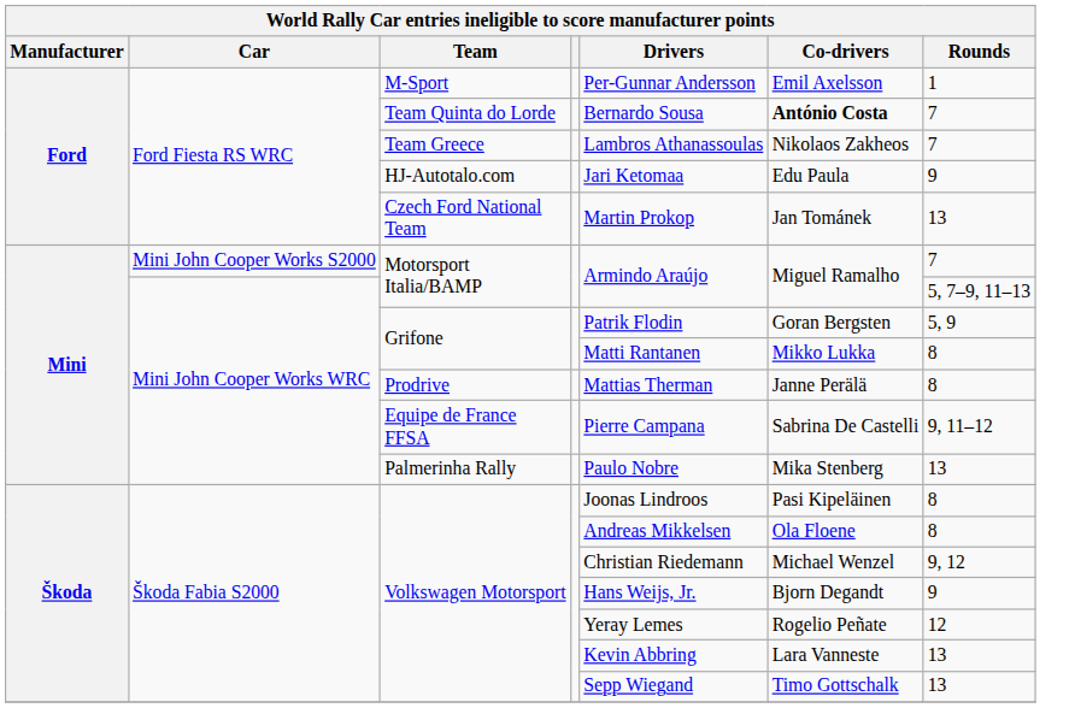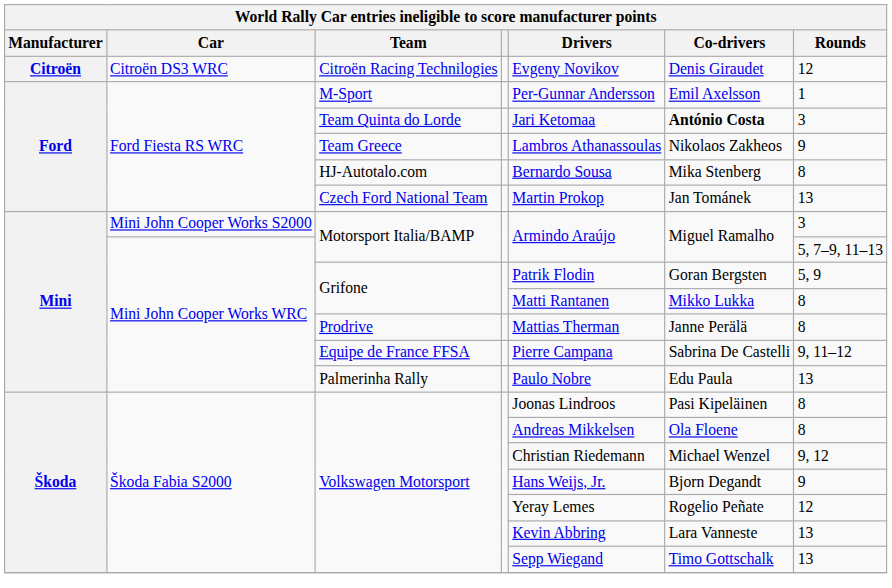+ row: Citroën | Citroën DS3 WRC | Citroën Racing Technilogies | Evgeny Novikov | Denis Giraudet | 12
Team Quinta do Lorde | Drivers: Bernardo Sousa -> Jari Ketomaa
Team Quinta do Lorde | Rounds: 7 -> 3
Team Greece | Rounds: 7 -> 9
HJ-Autotalo.com | Drivers: Jari Ketomaa -> Bernardo Sousa
HJ-Autotalo.com | Co-drivers: Edu Paula -> Mika Stenberg
HJ-Autotalo.com | Rounds: 9 -> 8
Mini John Cooper Works S2000 / Motorsport Italia/BAMP | Rounds: 7 -> 3
Palmerinha Rally | Co-drivers: Mika Stenberg -> Edu Paula
